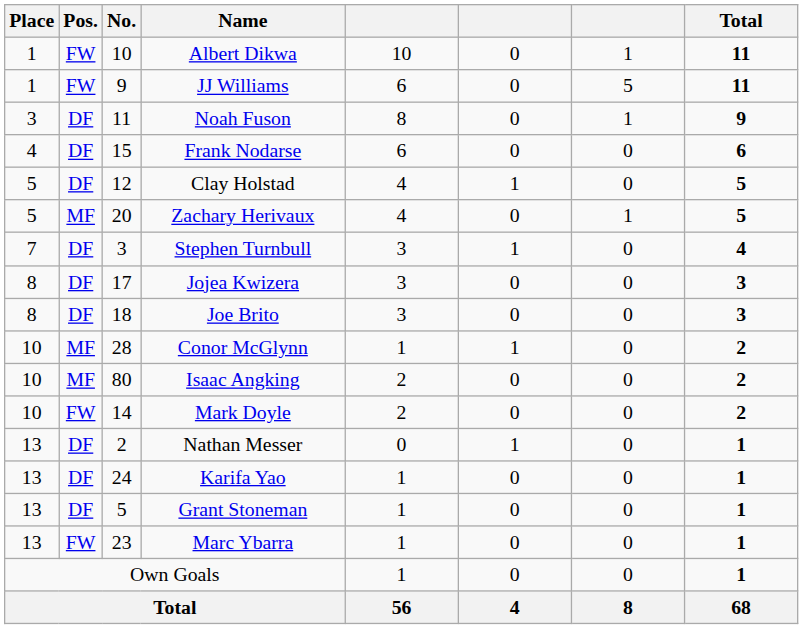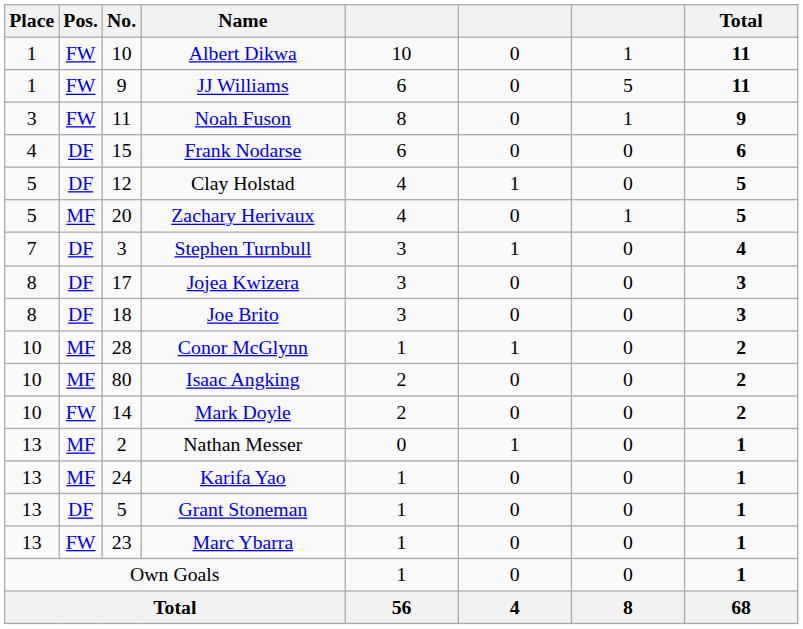Noah Fuson | Pos.: DF -> FW
Nathan Messer | Pos.: DF -> MF
Karifa Yao | Pos.: DF -> MF
